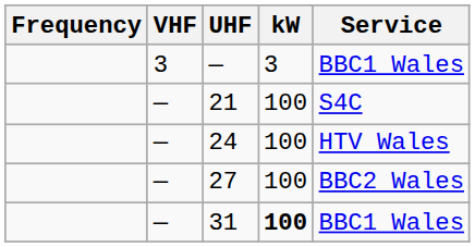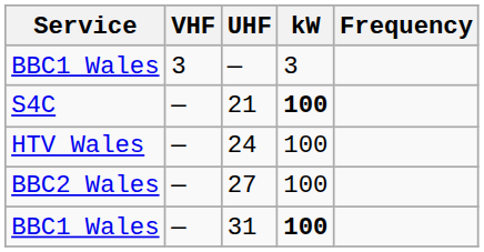columns swapped: Frequency <-> Service
21 | kW: normal -> bold
